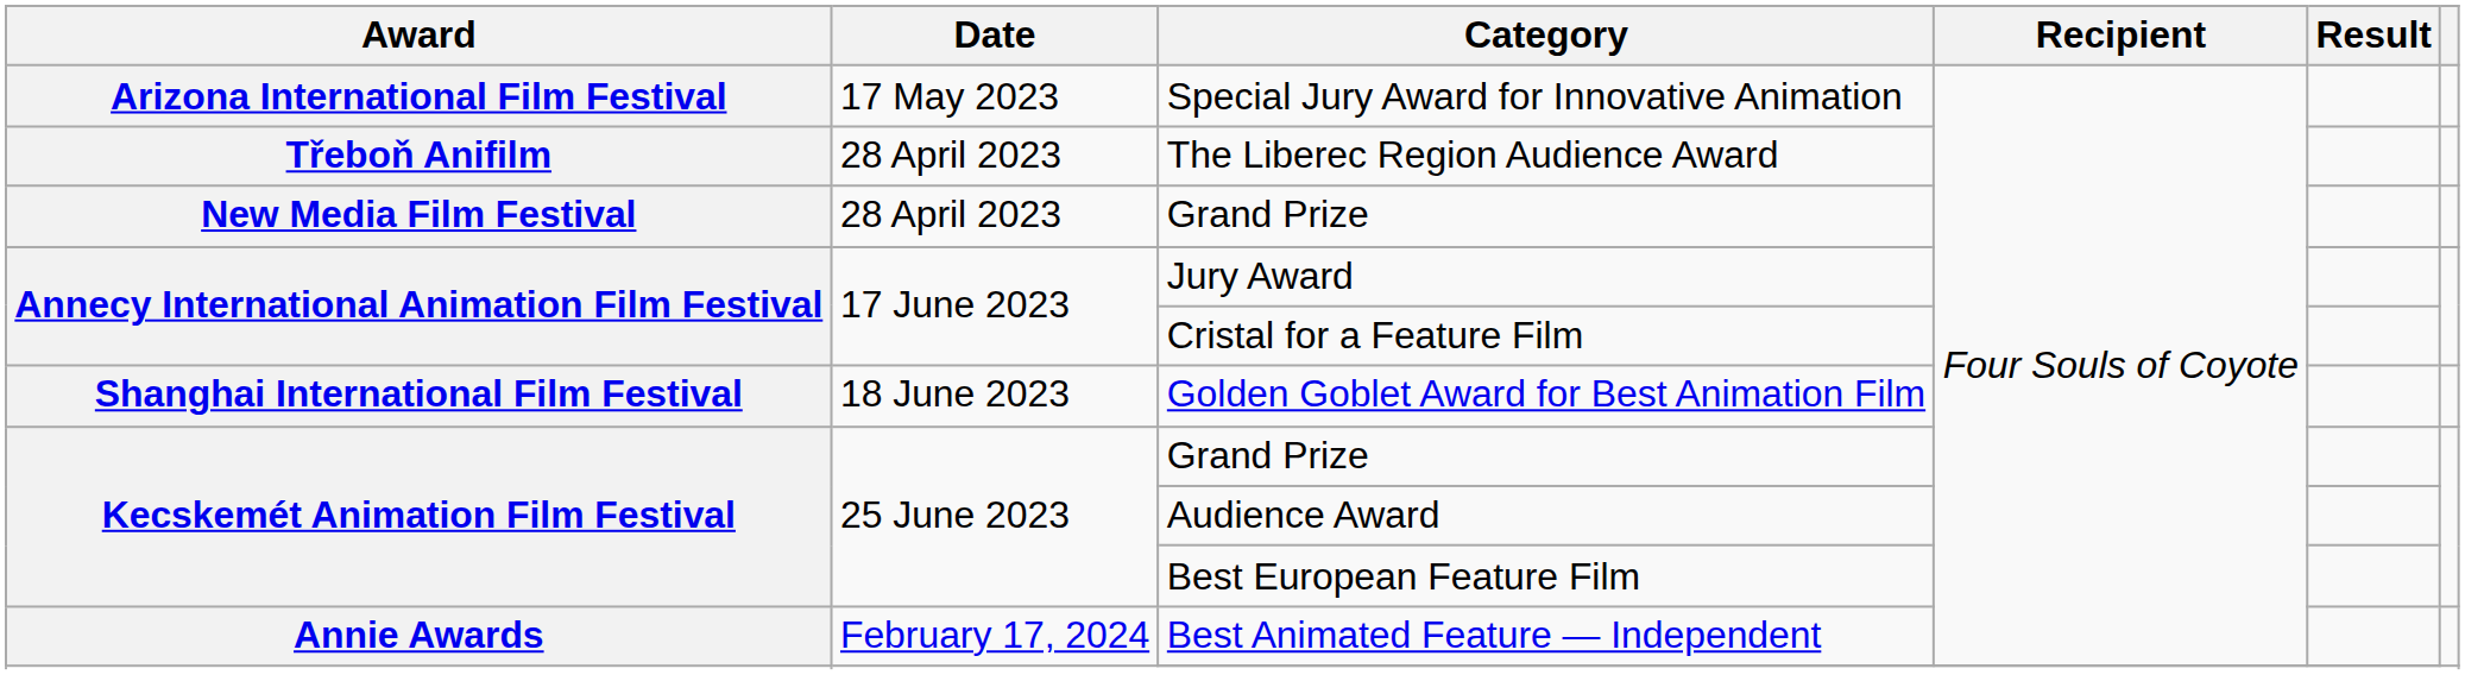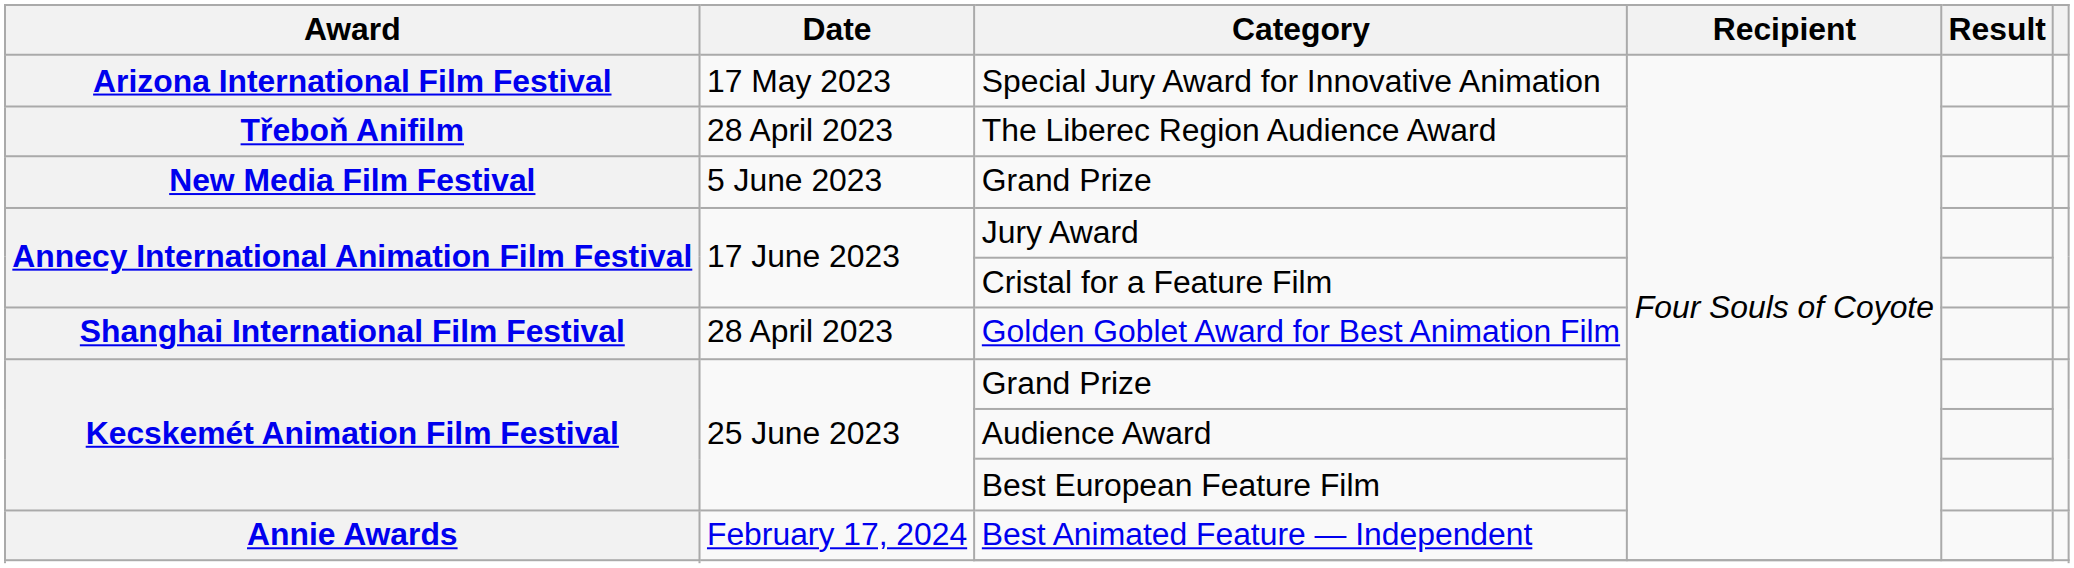New Media Film Festival / Grand Prize | Date: 28 April 2023 -> 5 June 2023
Golden Goblet Award for Best Animation Film | Date: 18 June 2023 -> 28 April 2023
